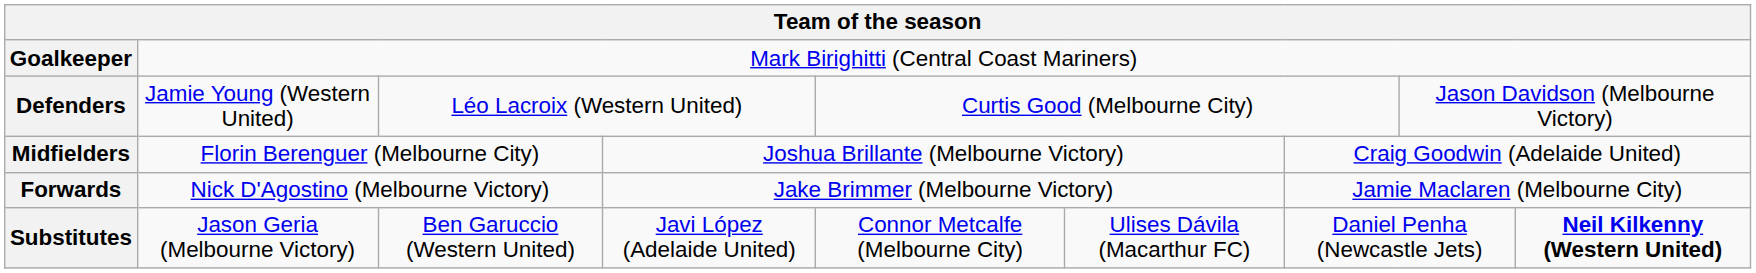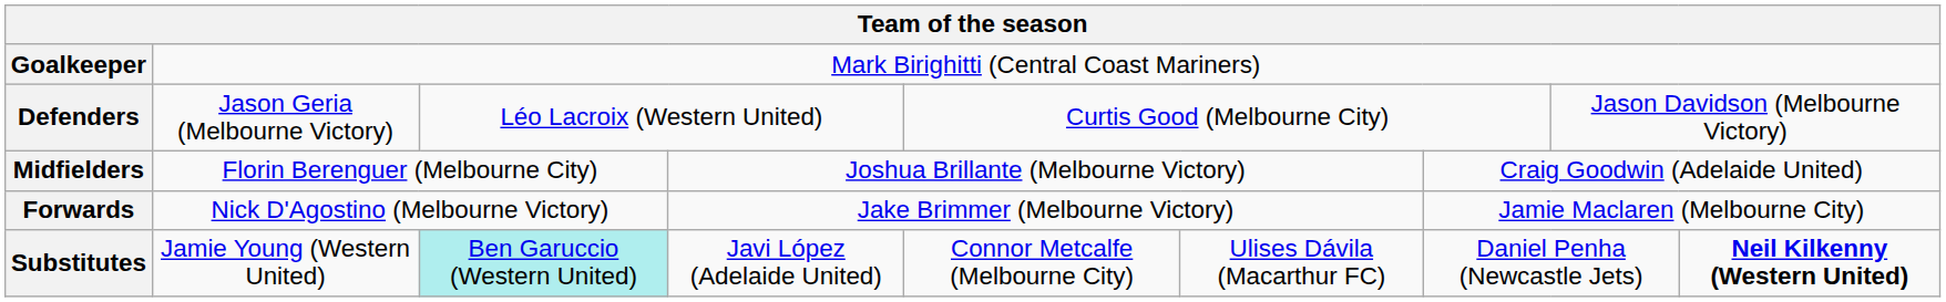Defenders | column 2: Jamie Young (Western United) -> Jason Geria (Melbourne Victory)
Substitutes | column 2: Jason Geria (Melbourne Victory) -> Jamie Young (Western United)
Substitutes | column 3: no background -> paleturquoise background
